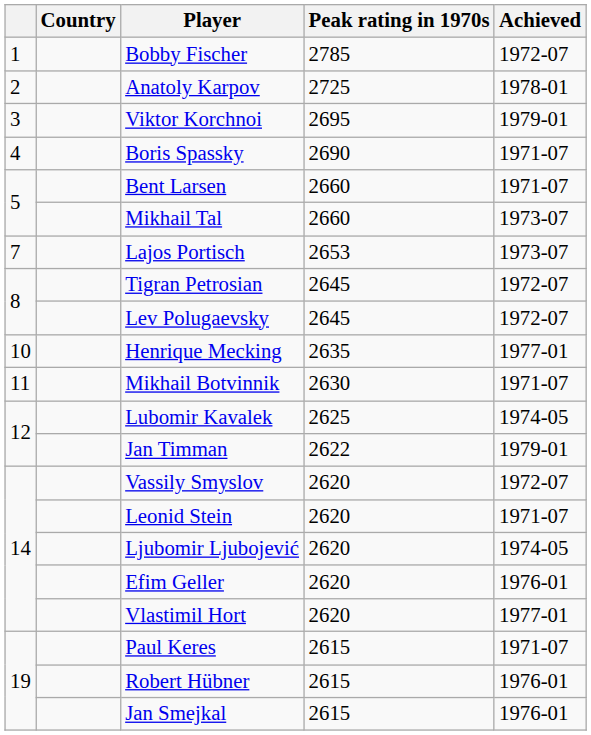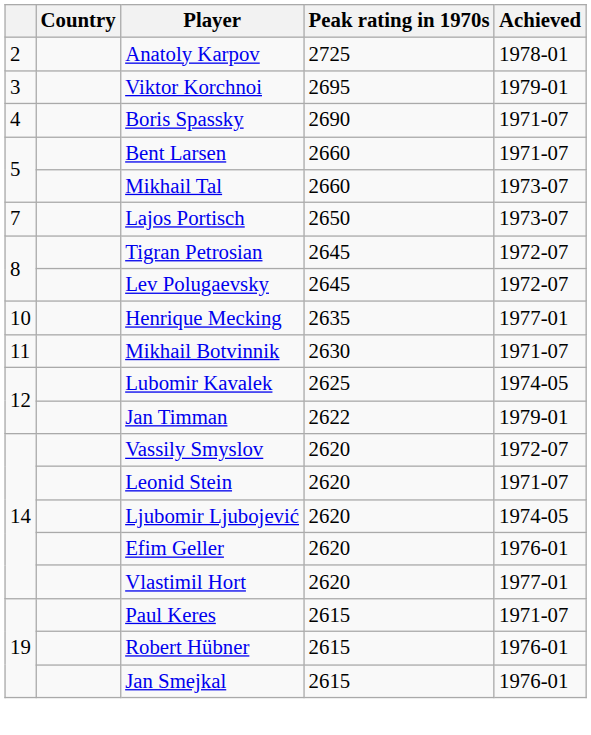- row: 1 | Bobby Fischer | 2785 | 1972-07
Lajos Portisch | Peak rating in 1970s: 2653 -> 2650
